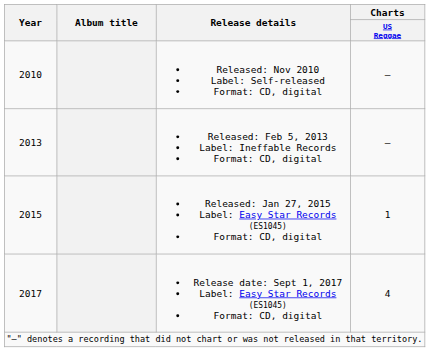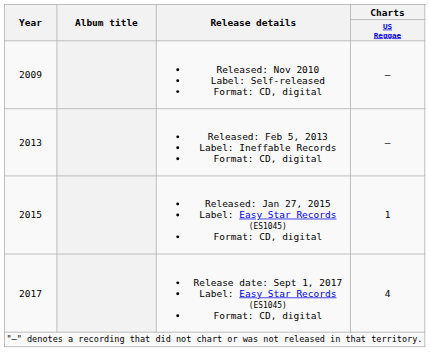Released: Nov 2010 Label: Self-released Format: CD, digital | Year: 2010 -> 2009
